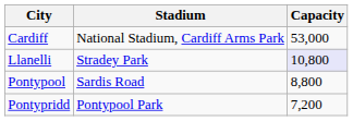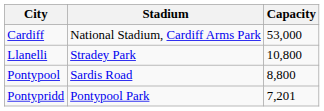Llanelli | Capacity: lavender background -> no background
Pontypridd | Capacity: 7,200 -> 7,201
